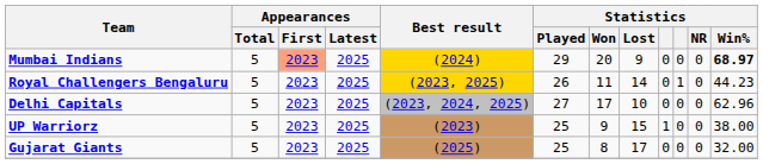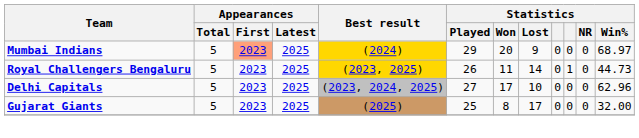Mumbai Indians | Statistics / Win%: bold -> normal
Royal Challengers Bengaluru | Statistics / Win%: 44.23 -> 44.73
- row: UP Warriorz | 5 | 2023 | 2025 | (2023) | 25 | 9 | 15 | 1 | 0 | 0 | 38.00
